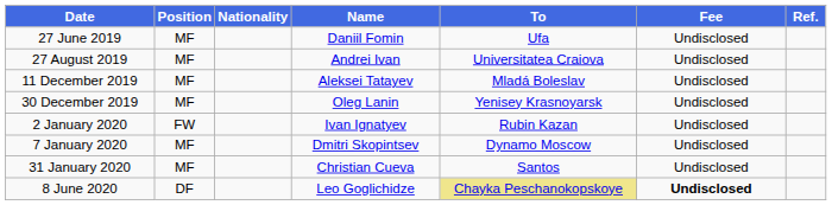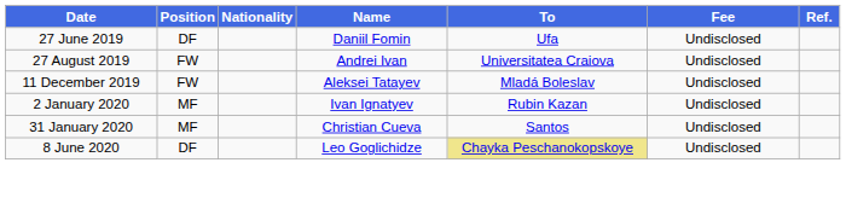27 June 2019 | Position: MF -> DF
27 August 2019 | Position: MF -> FW
11 December 2019 | Position: MF -> FW
- row: 30 December 2019 | MF | Oleg Lanin | Yenisey Krasnoyarsk | Undisclosed
2 January 2020 | Position: FW -> MF
- row: 7 January 2020 | MF | Dmitri Skopintsev | Dynamo Moscow | Undisclosed
8 June 2020 | Fee: bold -> normal
